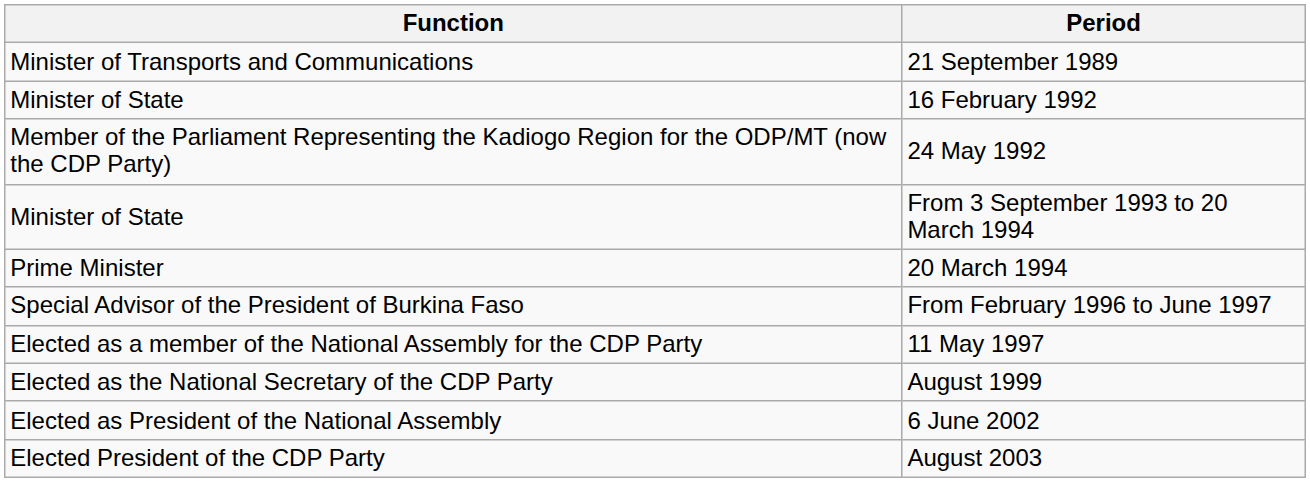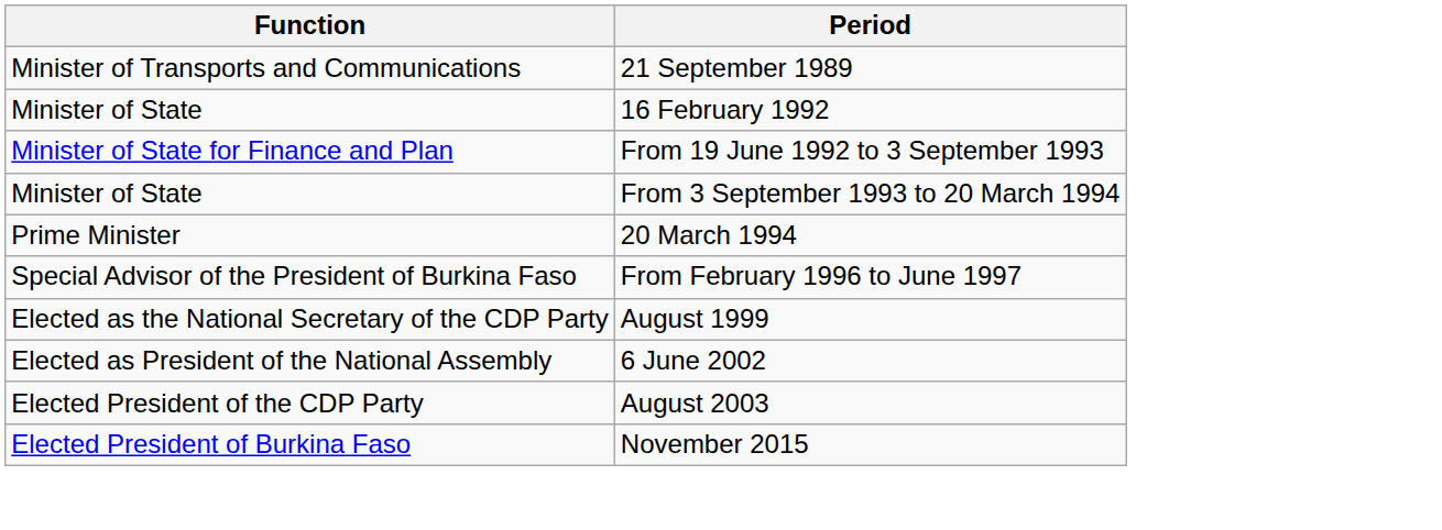- row: Member of the Parliament Representing the Kadiogo Region for the ODP/MT (now the CDP Party) | 24 May 1992
+ row: Minister of State for Finance and Plan | From 19 June 1992 to 3 September 1993
- row: Elected as a member of the National Assembly for the CDP Party | 11 May 1997
+ row: Elected President of Burkina Faso | November 2015
